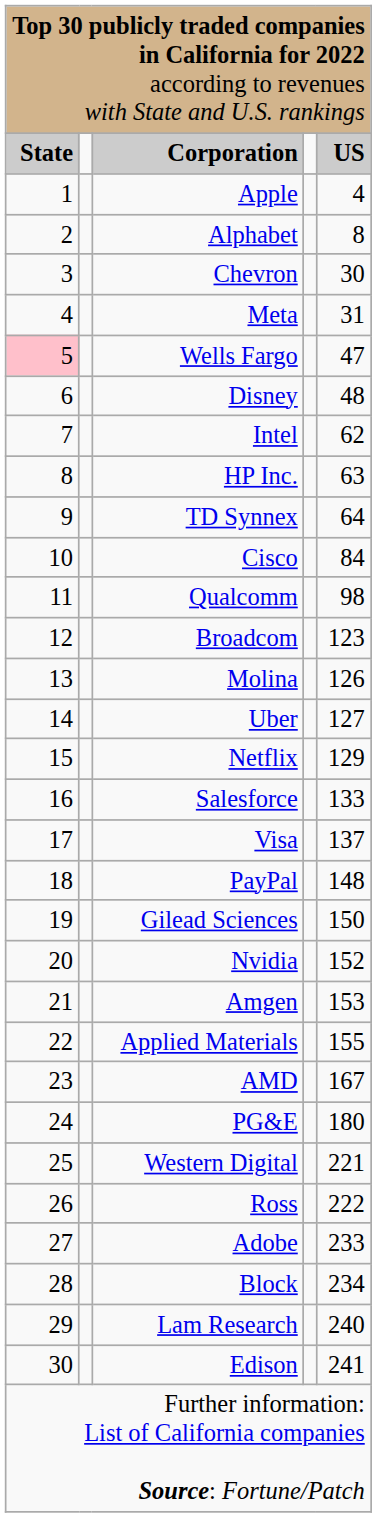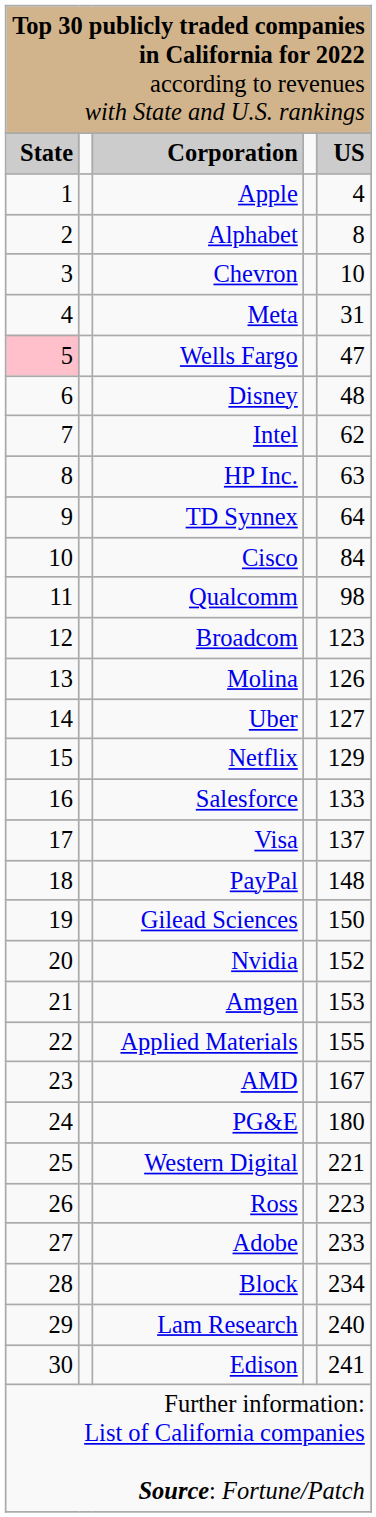Chevron | column 5: 30 -> 10
Ross | column 5: 222 -> 223
